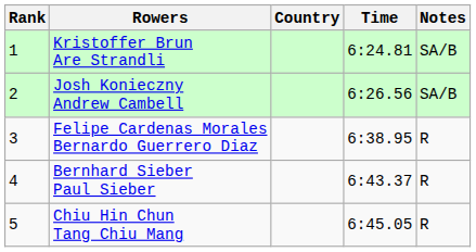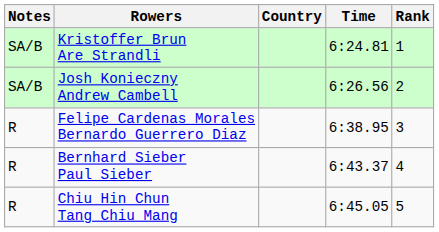columns swapped: Rank <-> Notes
